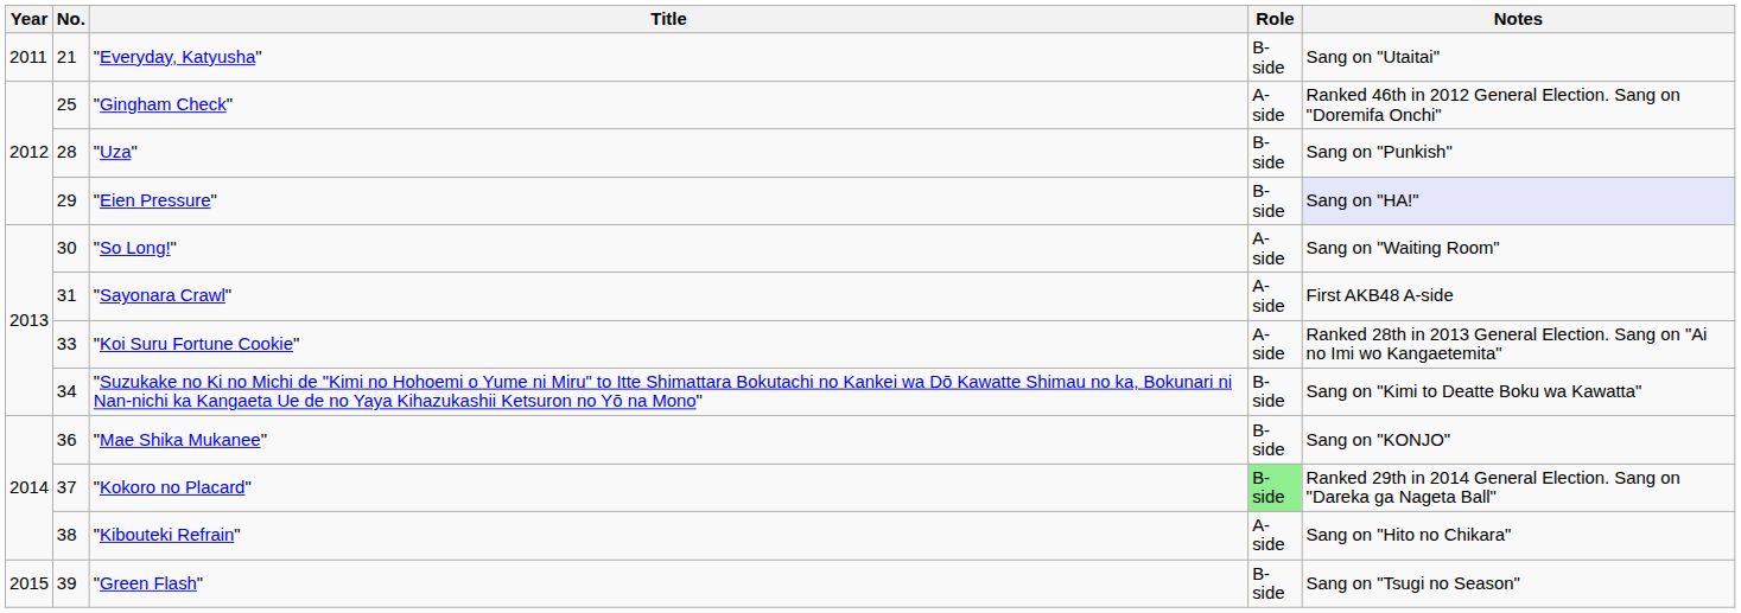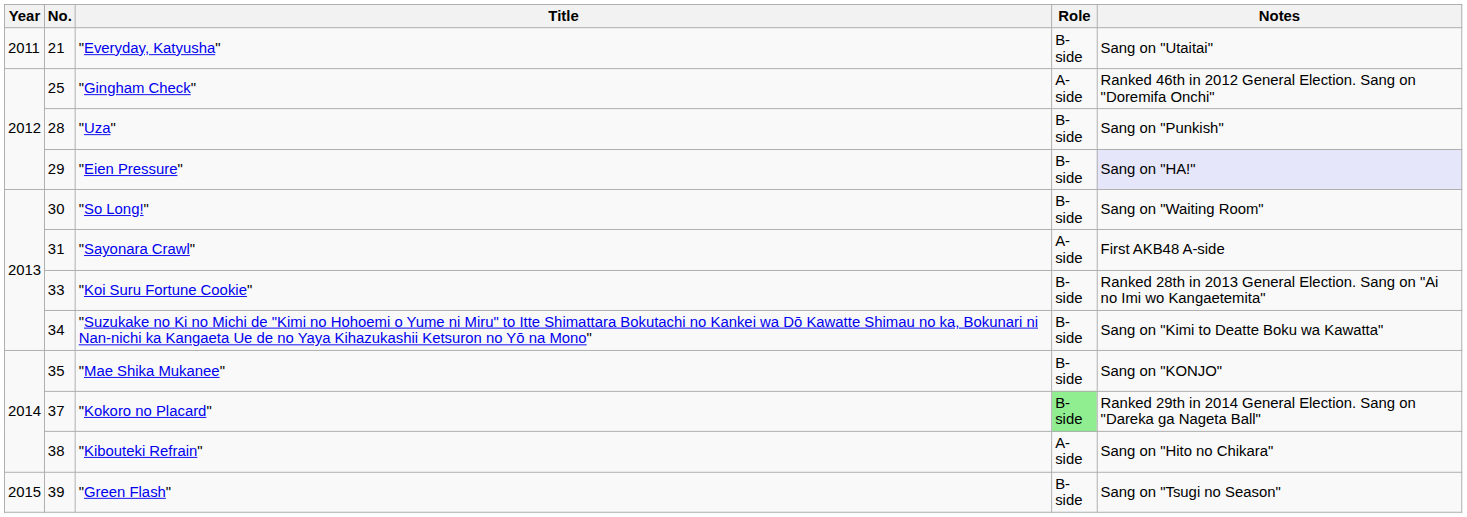"So Long!" | Role: A-side -> B-side
"Koi Suru Fortune Cookie" | Role: A-side -> B-side
"Mae Shika Mukanee" | No.: 36 -> 35
